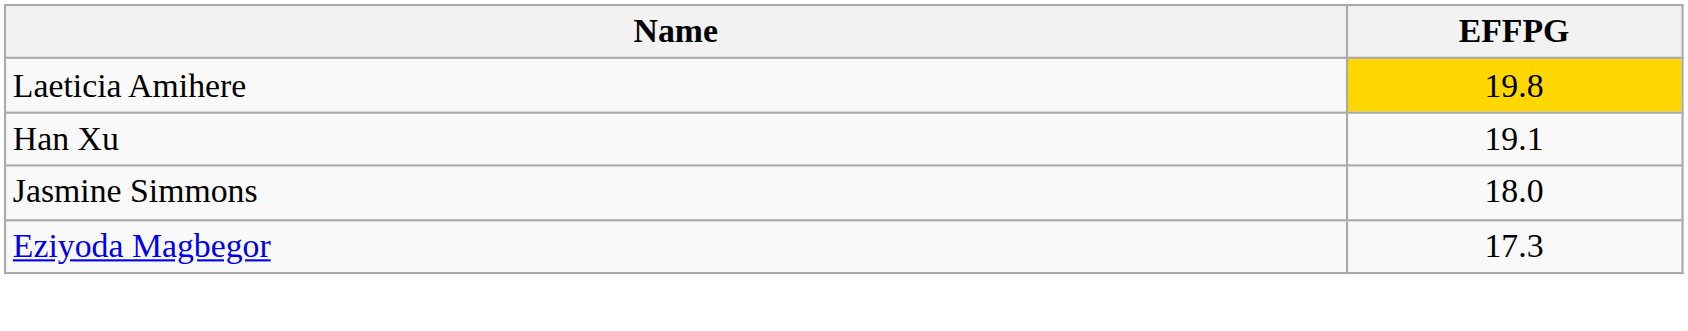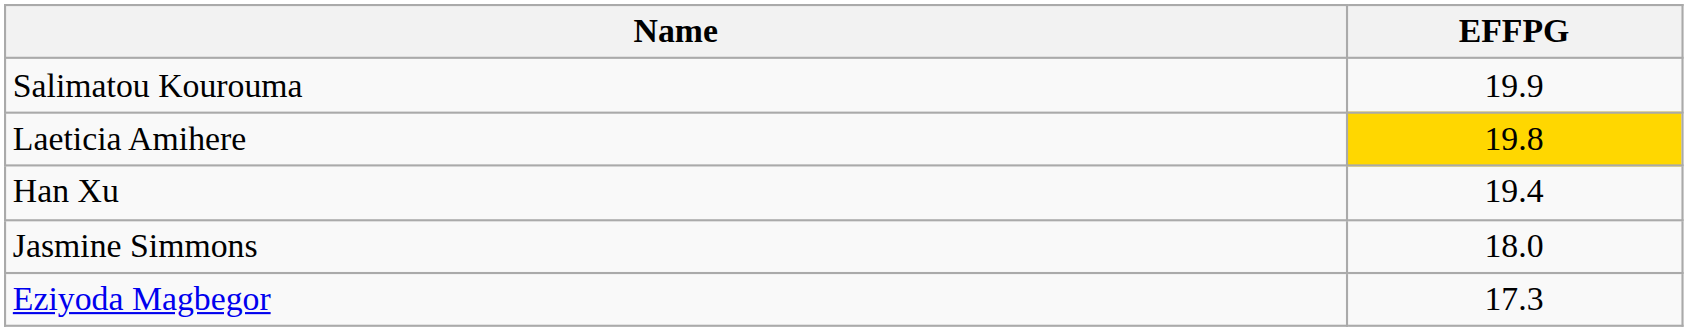+ row: Salimatou Kourouma | 19.9
Han Xu | EFFPG: 19.1 -> 19.4
